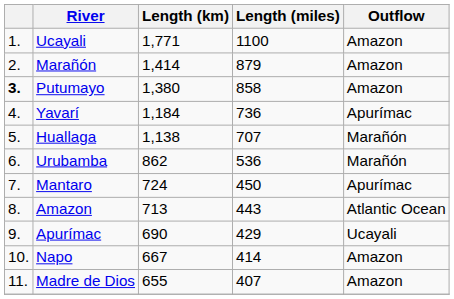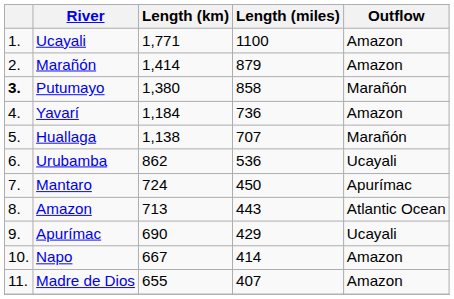Putumayo | Outflow: Amazon -> Marañón
Yavarí | Outflow: Apurímac -> Amazon
Urubamba | Outflow: Marañón -> Ucayali
